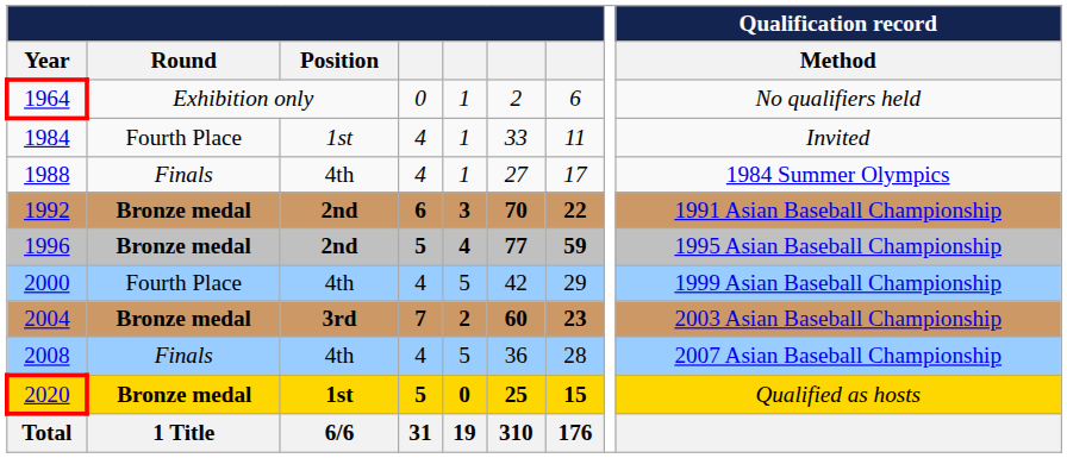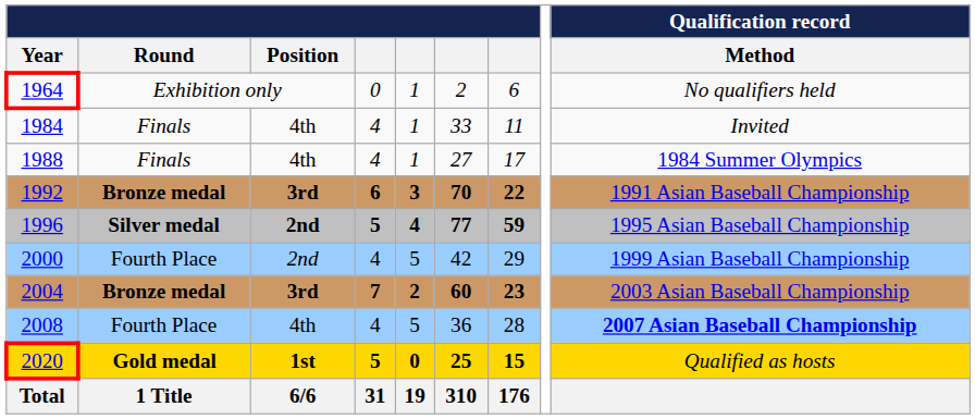1984 | Round: Fourth Place -> Finals
1984 | Position: 1st -> 4th
1992 | Position: 2nd -> 3rd
1996 | Round: Bronze medal -> Silver medal
2000 | Position: 4th -> 2nd
2008 | Round: Finals -> Fourth Place
2008 | Qualification record / Method: normal -> bold
2020 | Round: Bronze medal -> Gold medal
